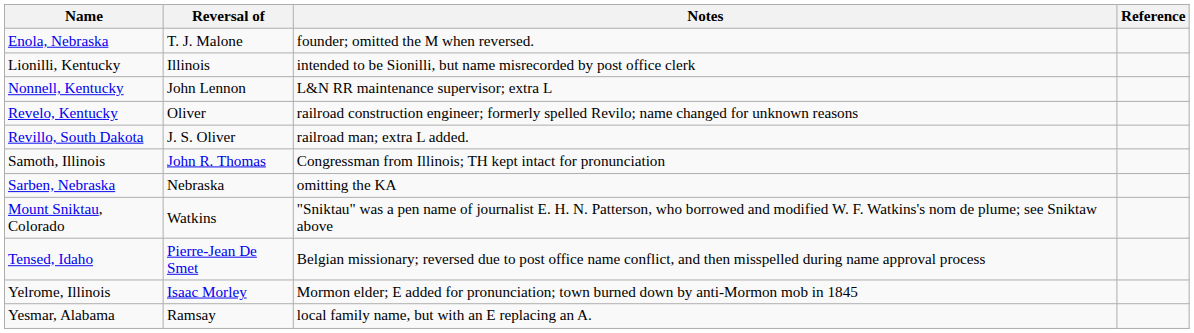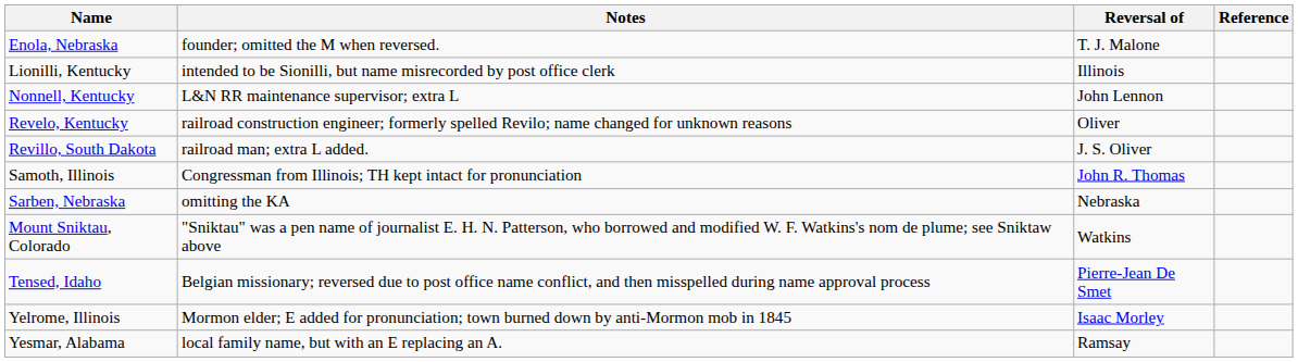columns swapped: Reversal of <-> Notes
